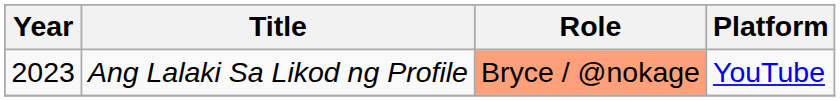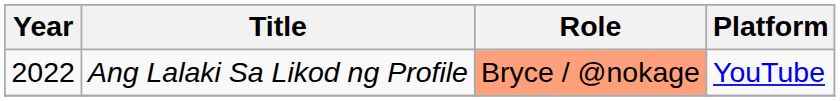Ang Lalaki Sa Likod ng Profile | Year: 2023 -> 2022
